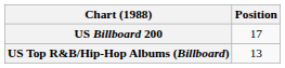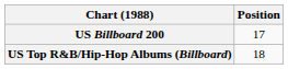US Top R&B/Hip-Hop Albums (Billboard) | Position: 13 -> 18
